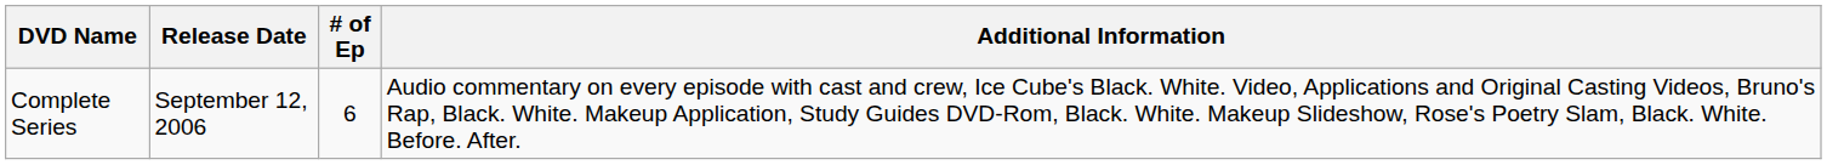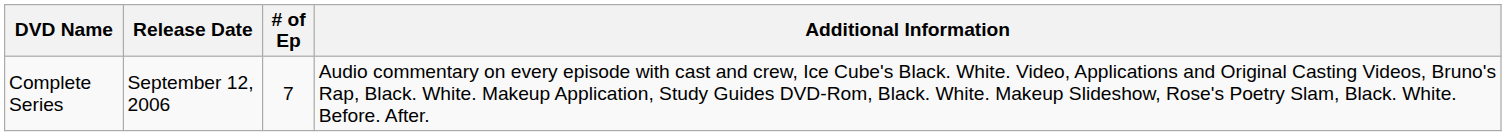Complete Series | # of Ep: 6 -> 7
